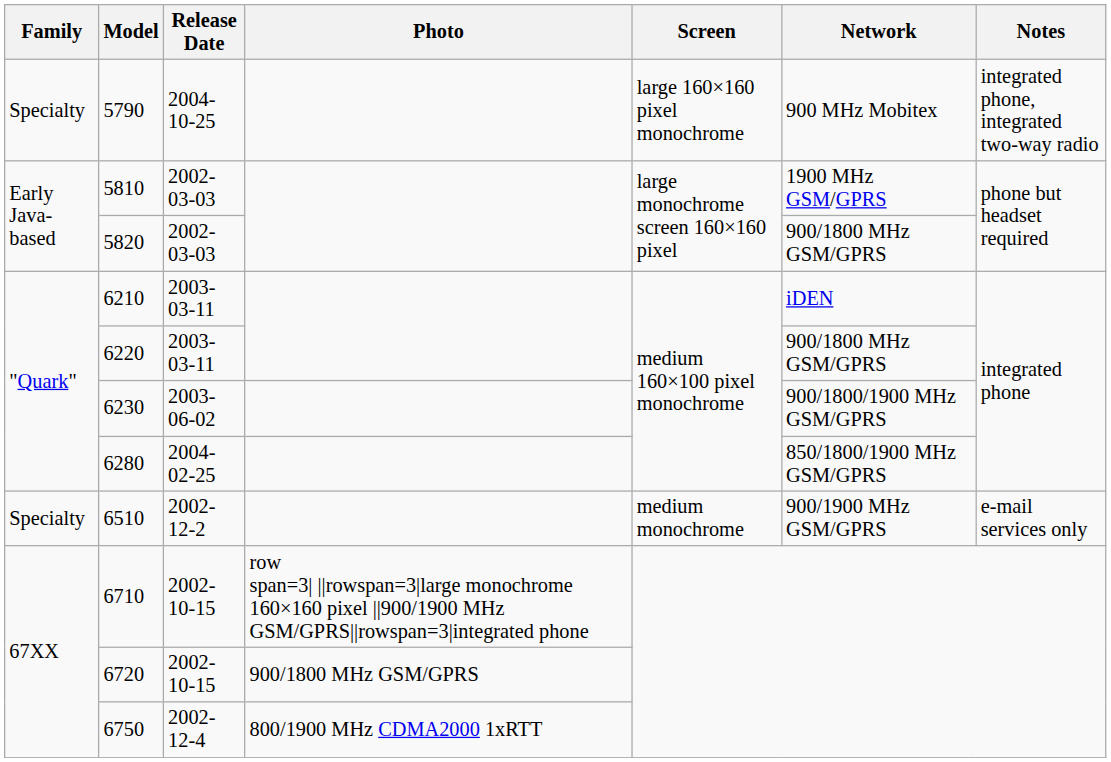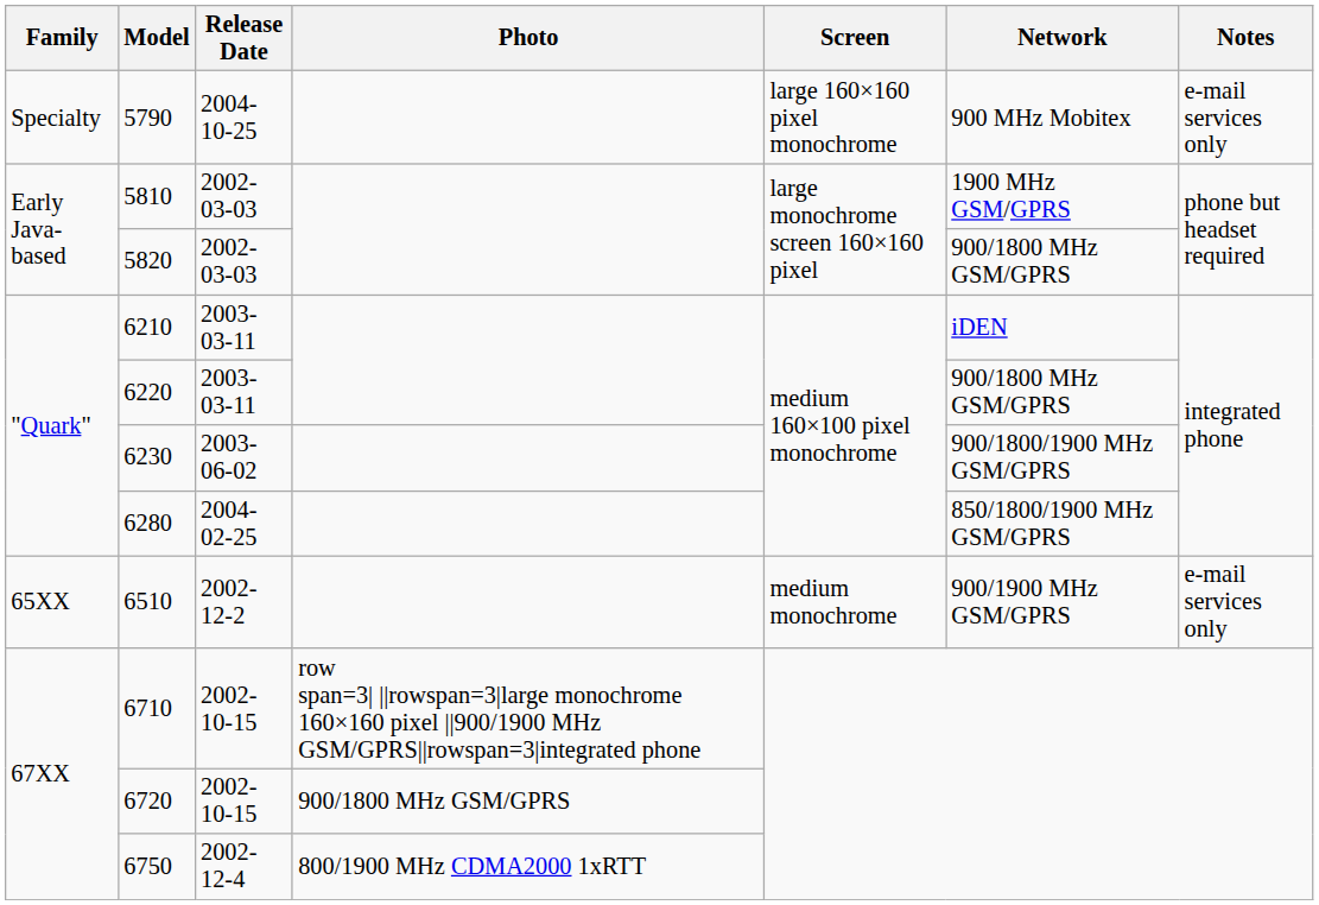5790 | Notes: integrated phone, integrated two-way radio -> e-mail services only
6510 | Family: Specialty -> 65XX
